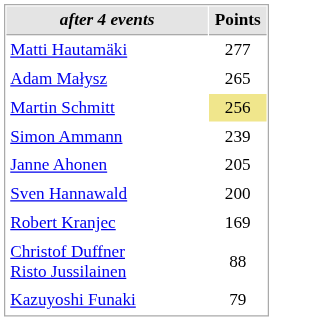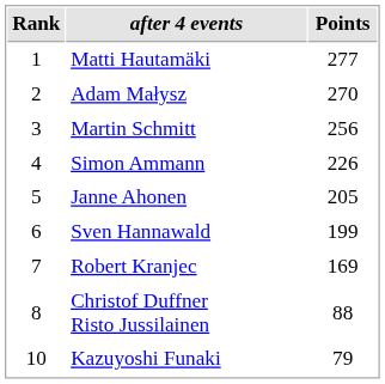+ column: Rank | 1 | 2 | 3 | 4 | 5 | 6 | 7 | 8 | 10
Adam Małysz | Points: 265 -> 270
Martin Schmitt | Points: khaki background -> no background
Simon Ammann | Points: 239 -> 226
Sven Hannawald | Points: 200 -> 199
